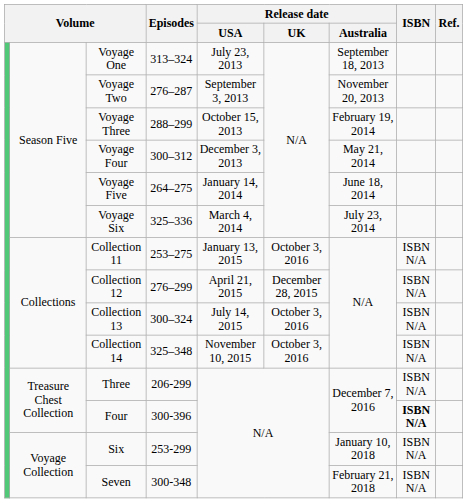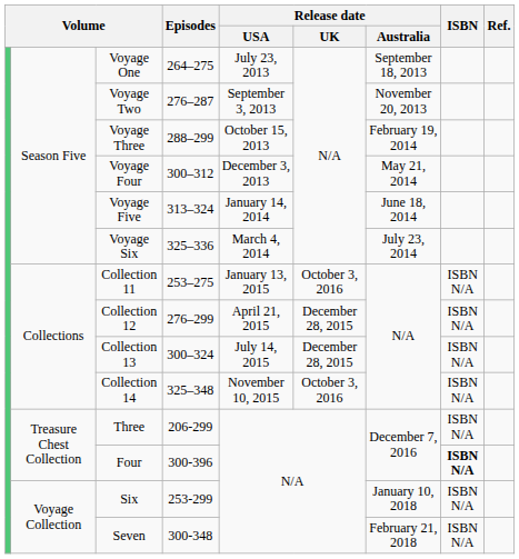Voyage One | Episodes: 313–324 -> 264–275
Voyage Five | Episodes: 264–275 -> 313–324
Collection 13 | Release date / UK: October 3, 2016 -> December 28, 2015
